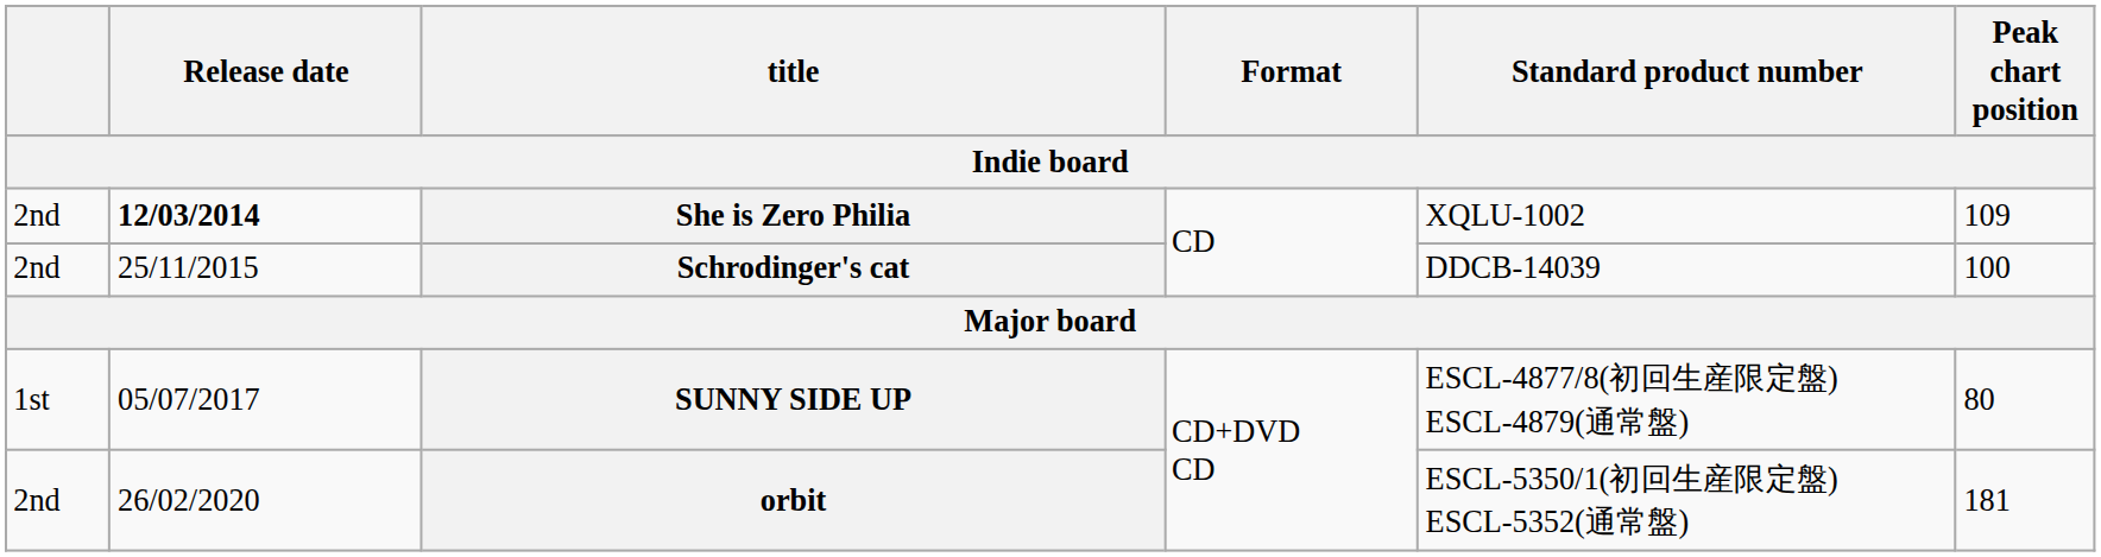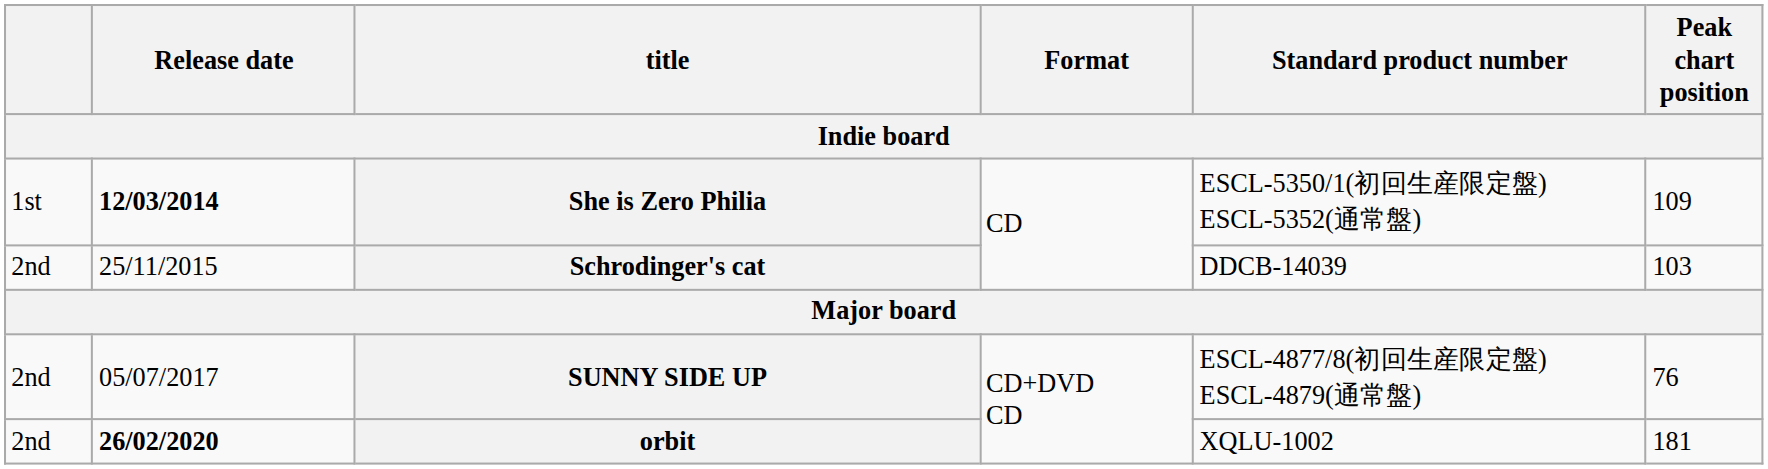She is Zero Philia | column 1: 2nd -> 1st
She is Zero Philia | Standard product number: XQLU-1002 -> ESCL-5350/1(初回生産限定盤) ESCL-5352(通常盤)
Schrodinger's cat | Peak chart position: 100 -> 103
SUNNY SIDE UP | column 1: 1st -> 2nd
SUNNY SIDE UP | Peak chart position: 80 -> 76
orbit | Release date: normal -> bold
orbit | Standard product number: ESCL-5350/1(初回生産限定盤) ESCL-5352(通常盤) -> XQLU-1002
